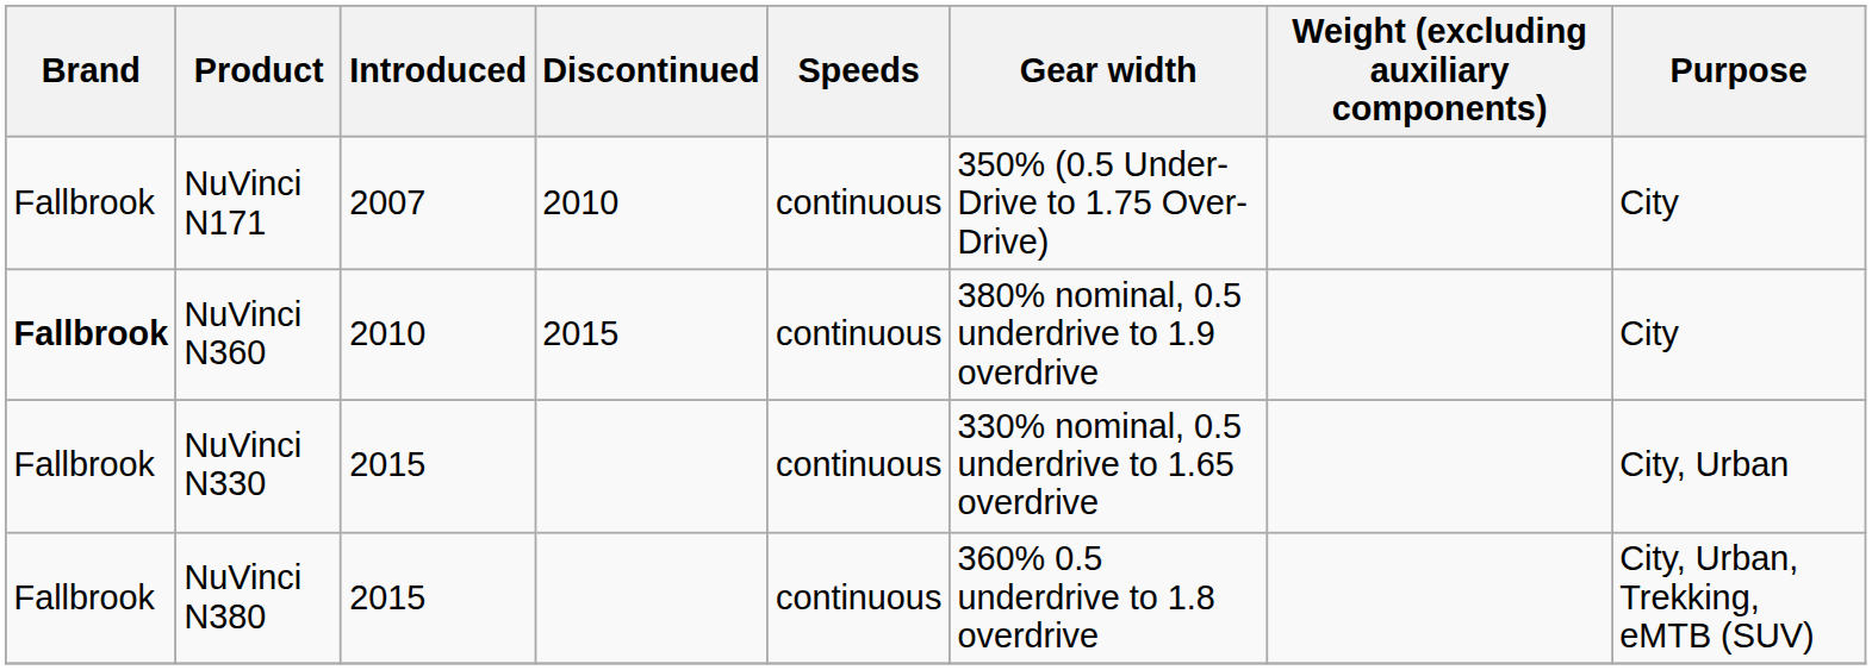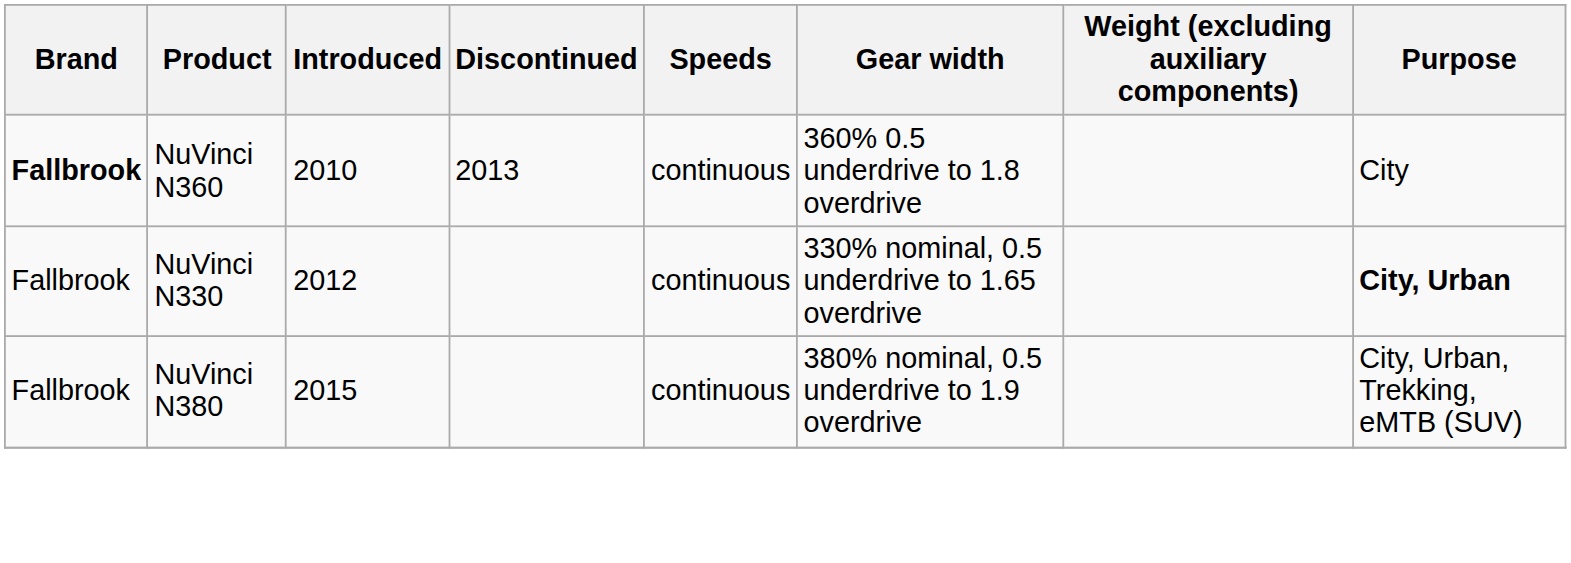- row: Fallbrook | NuVinci N171 | 2007 | 2010 | continuous | 350% (0.5 Under-Drive to 1.75 Over-Drive) | City
NuVinci N360 | Discontinued: 2015 -> 2013
NuVinci N360 | Gear width: 380% nominal, 0.5 underdrive to 1.9 overdrive -> 360% 0.5 underdrive to 1.8 overdrive
NuVinci N330 | Introduced: 2015 -> 2012
NuVinci N330 | Purpose: normal -> bold
NuVinci N380 | Gear width: 360% 0.5 underdrive to 1.8 overdrive -> 380% nominal, 0.5 underdrive to 1.9 overdrive
